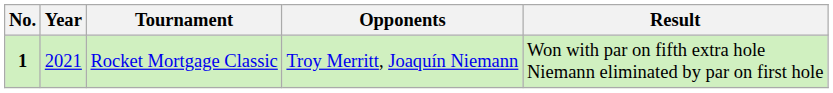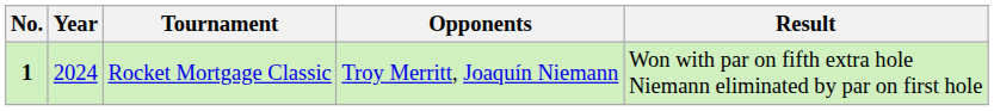Rocket Mortgage Classic | Year: 2021 -> 2024
